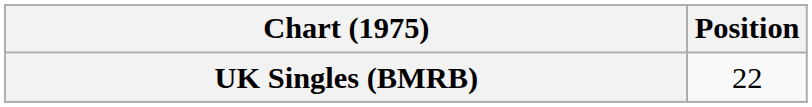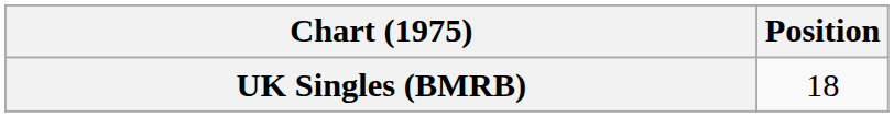UK Singles (BMRB) | Position: 22 -> 18
